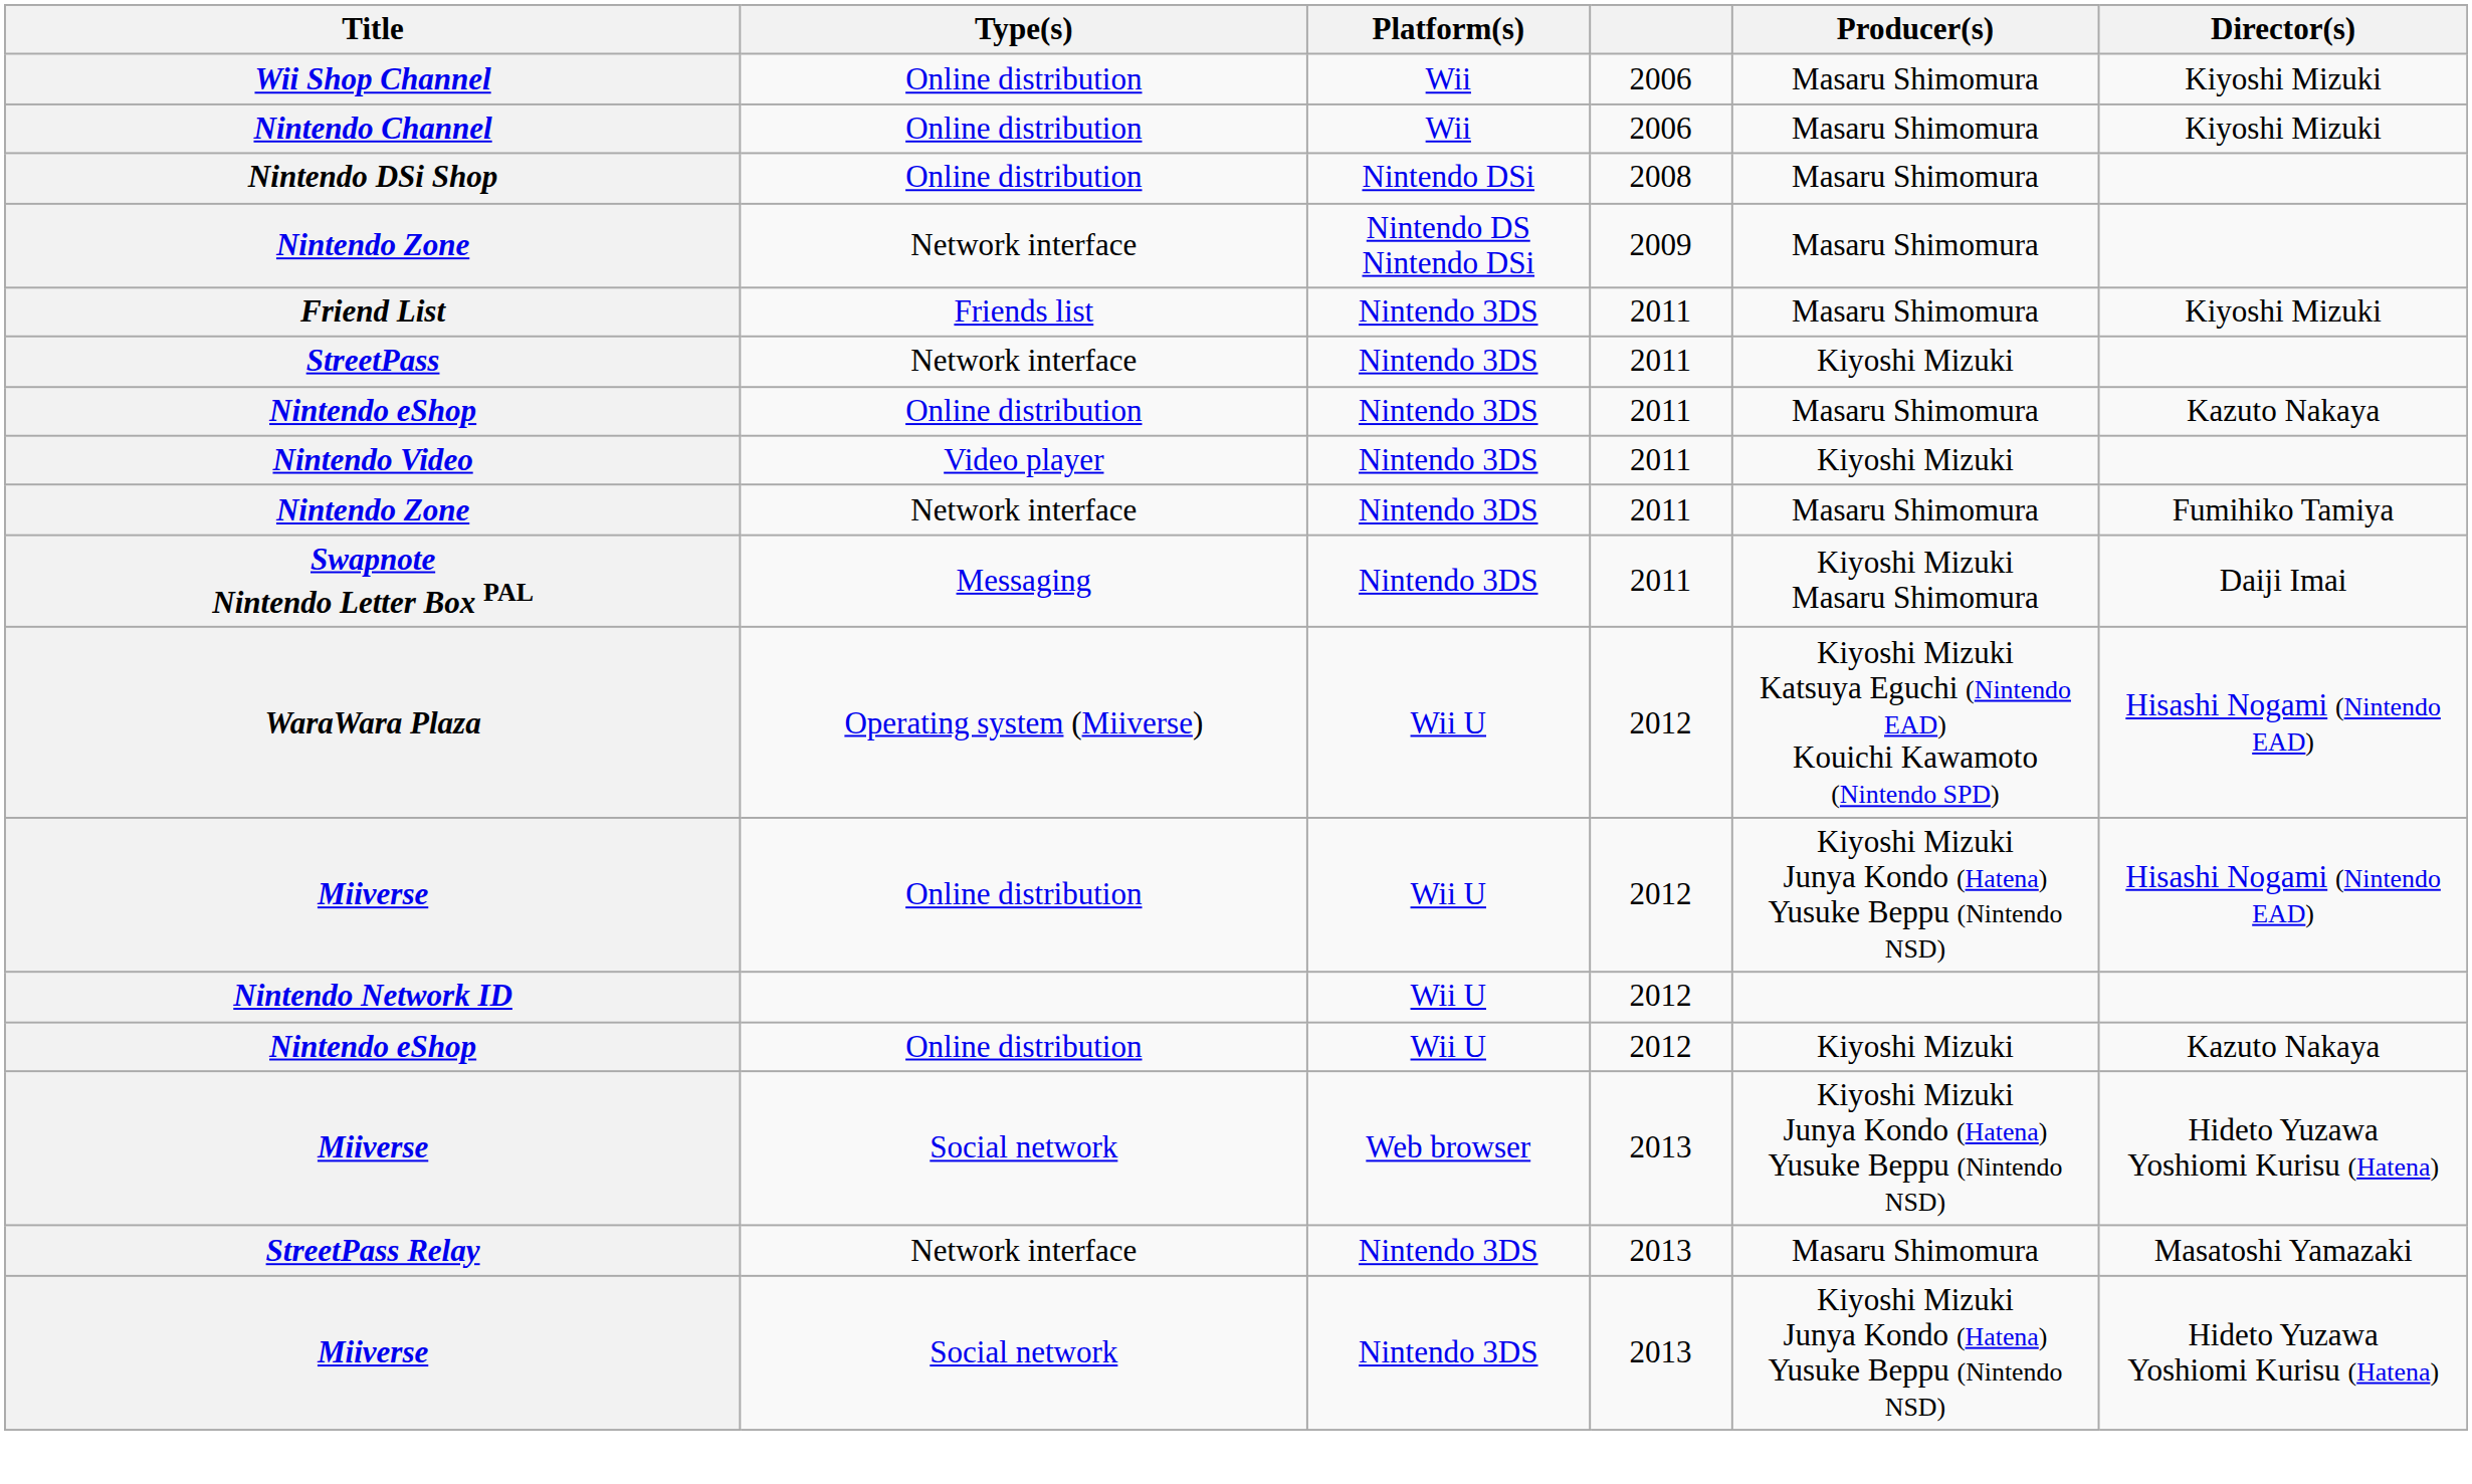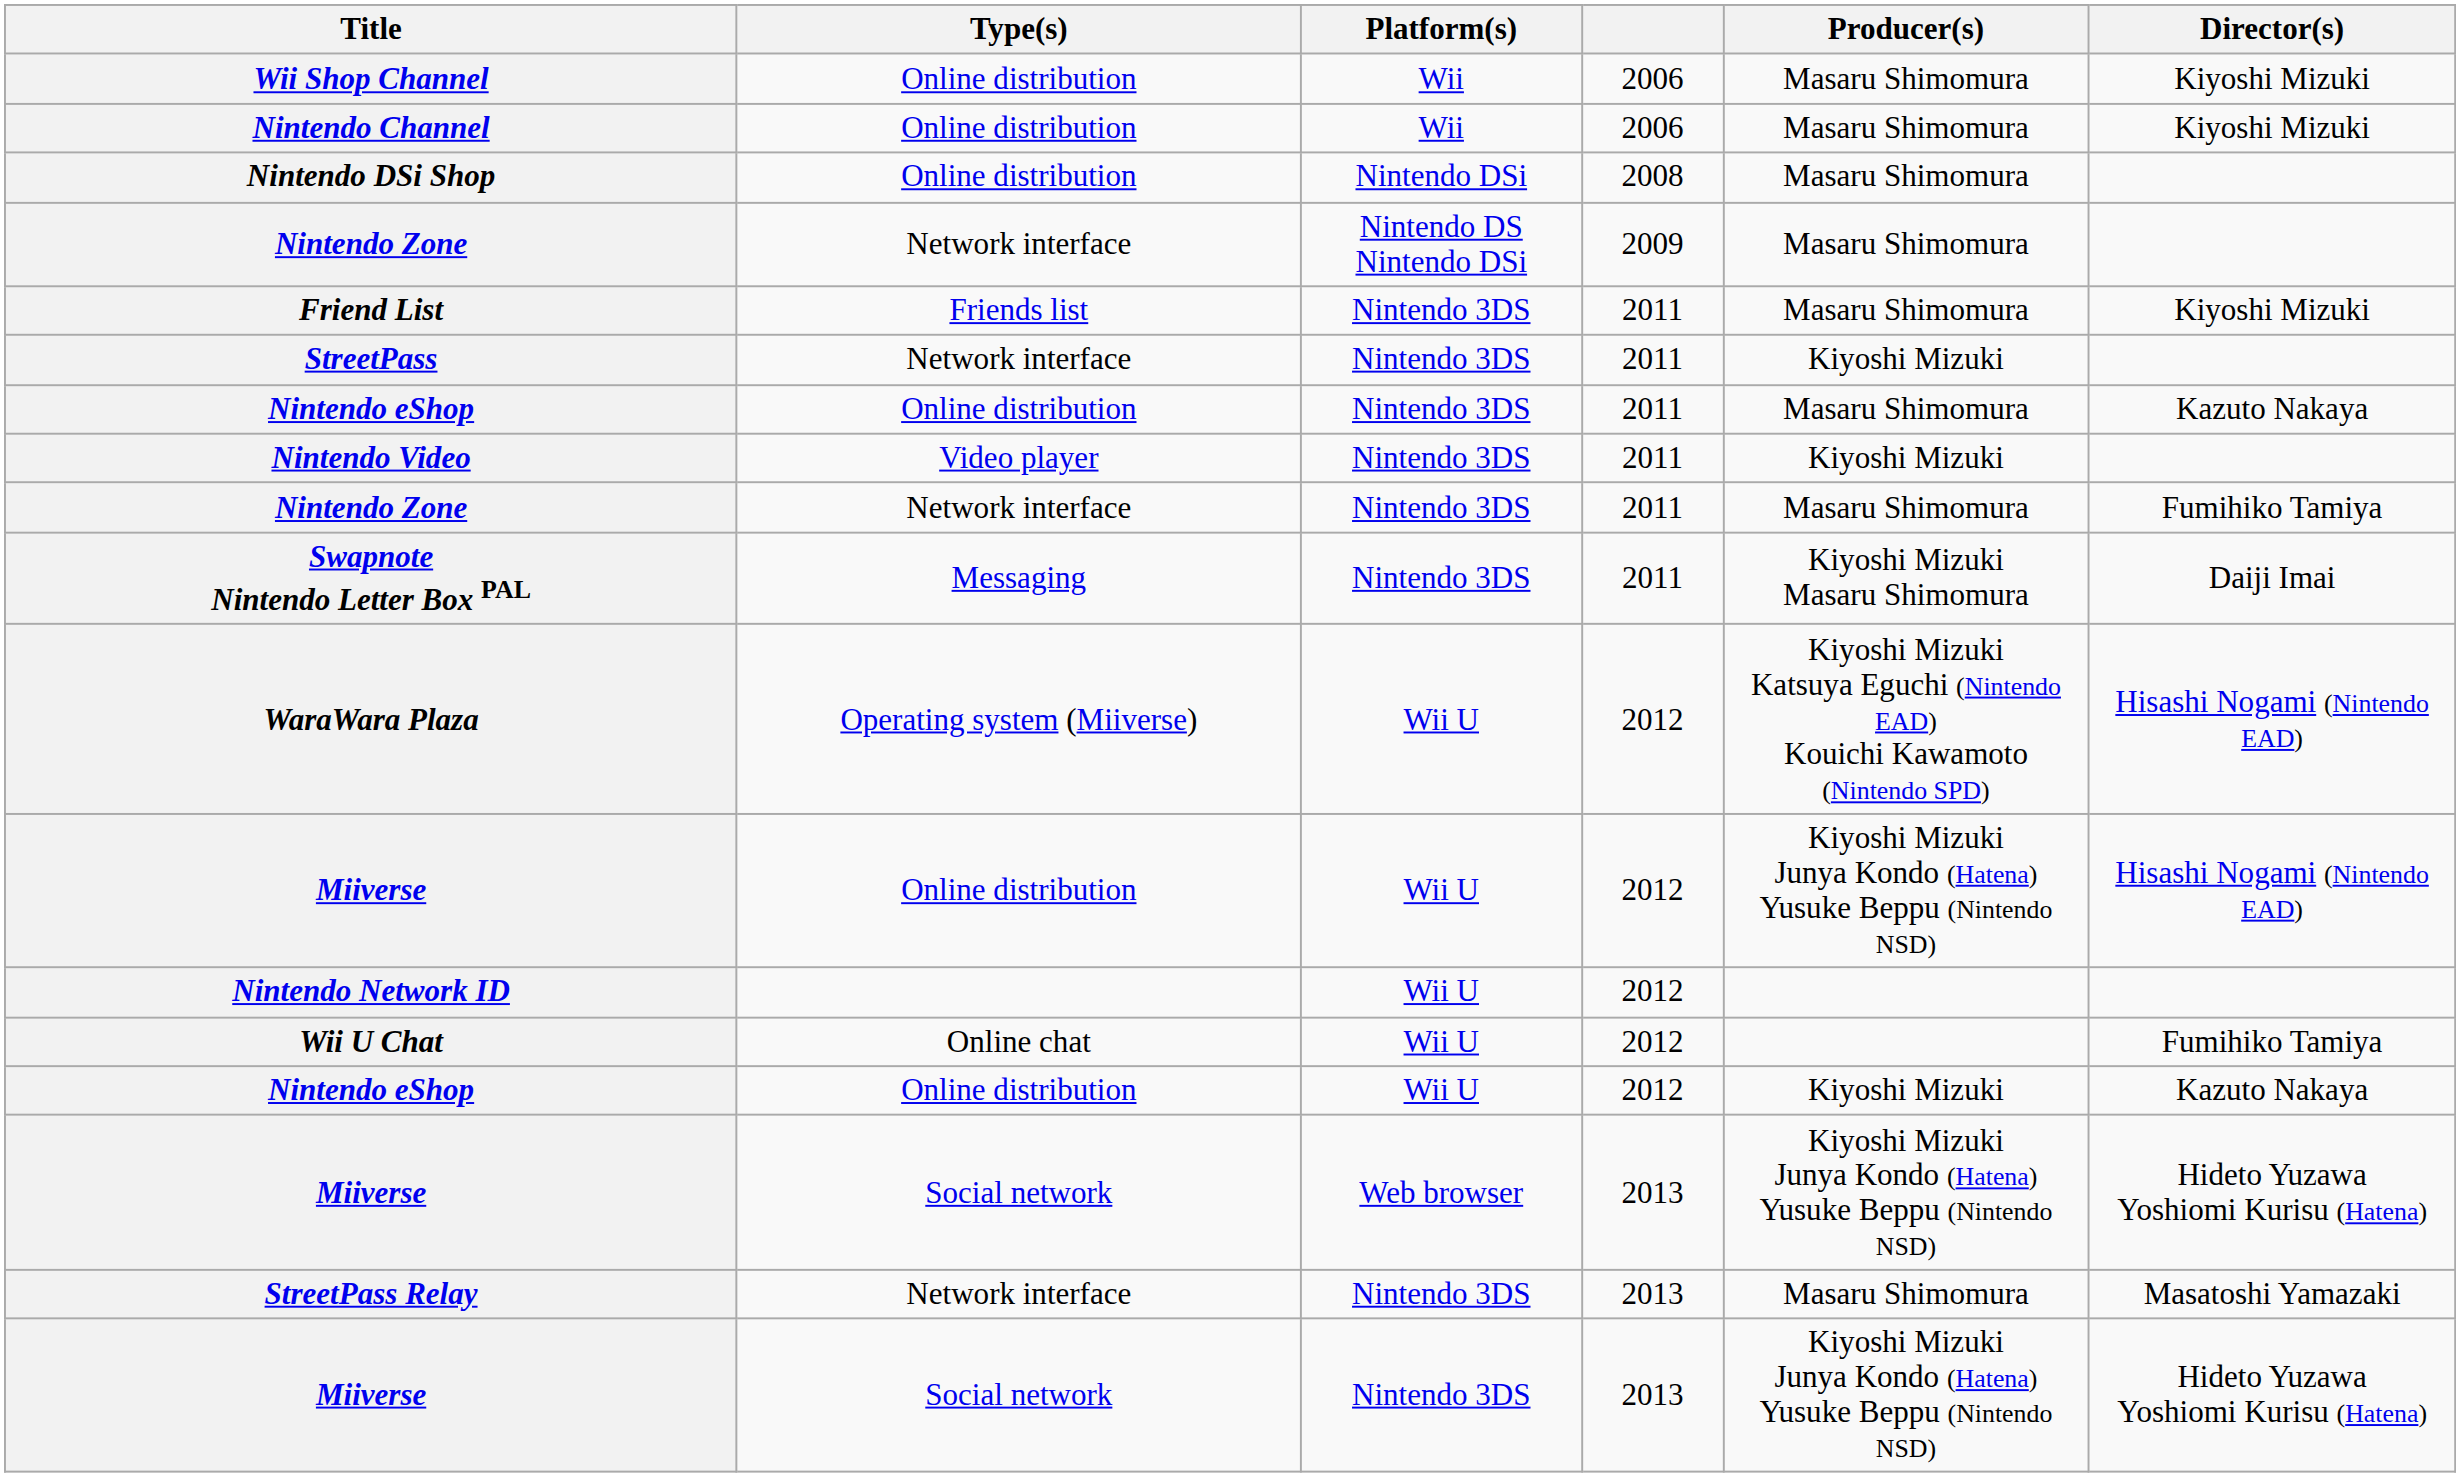+ row: Wii U Chat | Online chat | Wii U | 2012 | Fumihiko Tamiya
